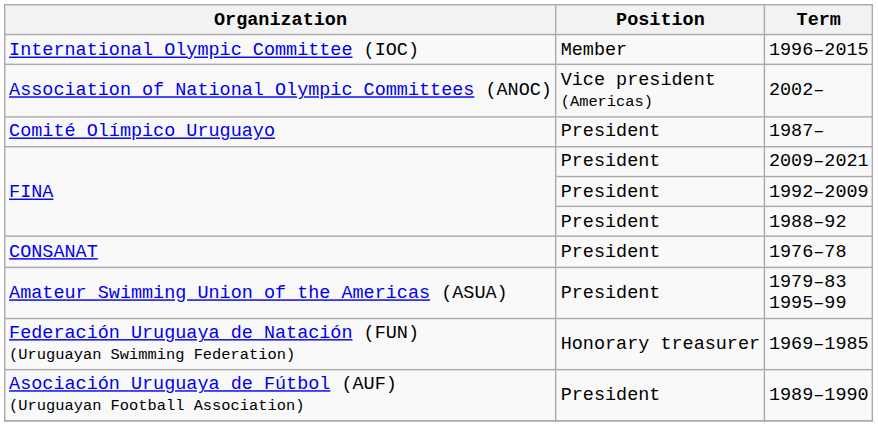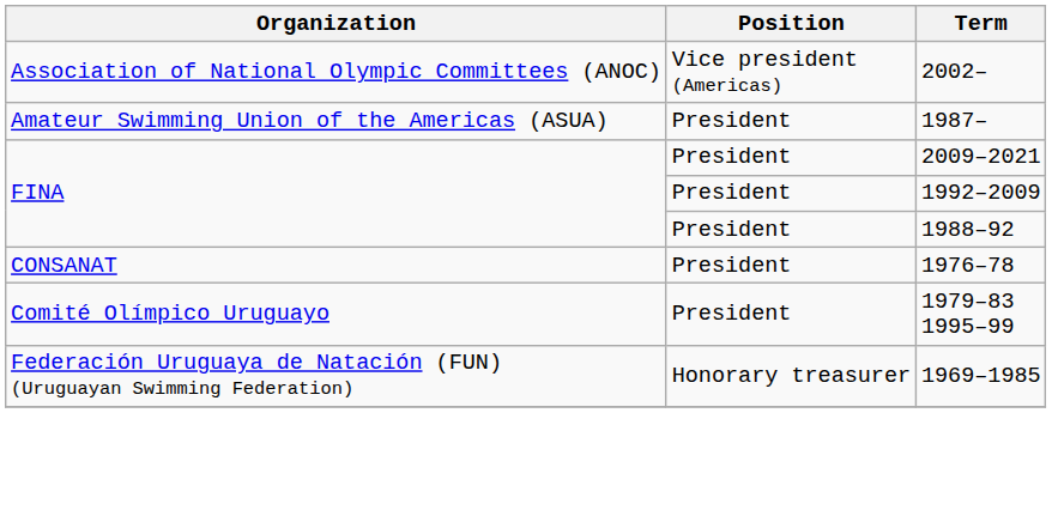- row: International Olympic Committee (IOC) | Member | 1996–2015
1987– | Organization: Comité Olímpico Uruguayo -> Amateur Swimming Union of the Americas (ASUA)
1979–83 1995–99 | Organization: Amateur Swimming Union of the Americas (ASUA) -> Comité Olímpico Uruguayo
- row: Asociación Uruguaya de Fútbol (AUF) (Uruguayan Football Association) | President | 1989–1990
